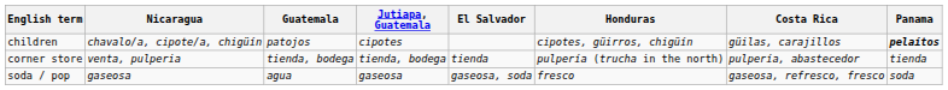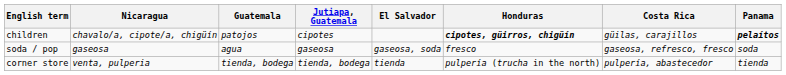children | Honduras: normal -> bold
rows swapped: corner store <-> soda / pop
